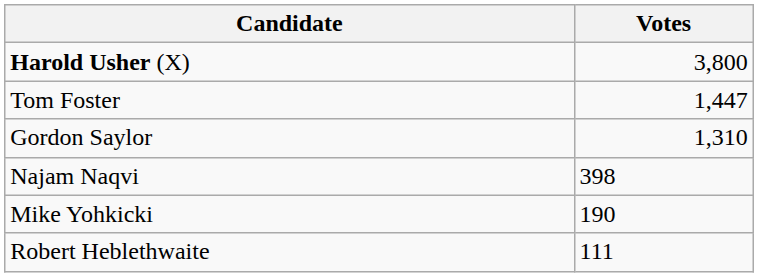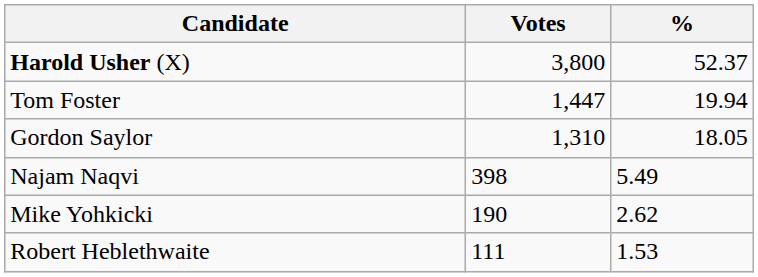+ column: % | 52.37 | 19.94 | 18.05 | 5.49 | 2.62 | 1.53
